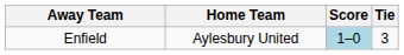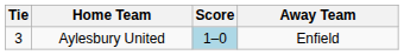columns swapped: Tie <-> Away Team
